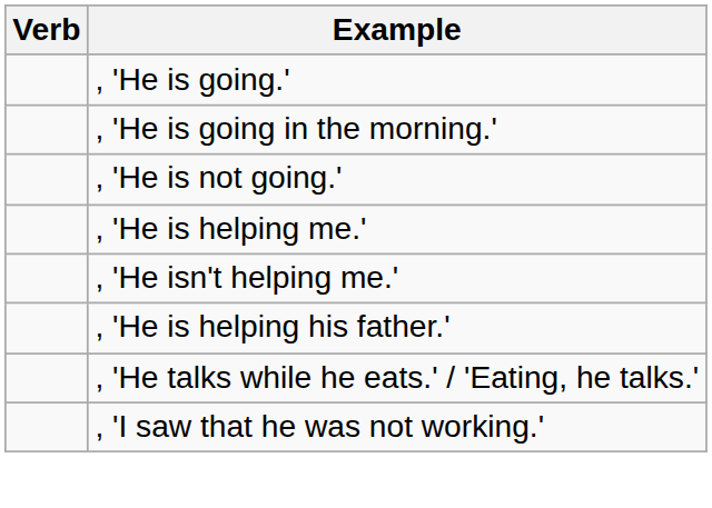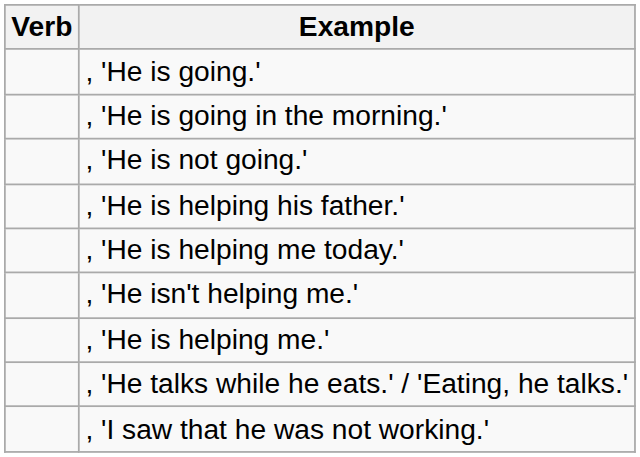rows swapped: , 'He is helping me.' <-> , 'He is helping his father.'
+ row: , 'He is helping me today.'
